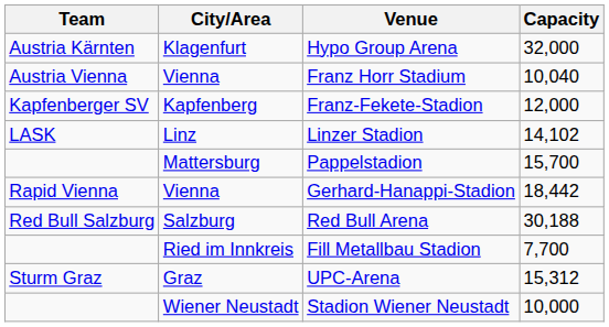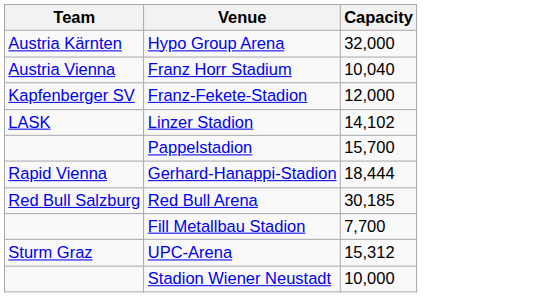- column: City/Area | Klagenfurt | Vienna | Kapfenberg | Linz | Mattersburg | Vienna | Salzburg | Ried im Innkreis | Graz | Wiener Neustadt
Gerhard-Hanappi-Stadion | Capacity: 18,442 -> 18,444
Red Bull Arena | Capacity: 30,188 -> 30,185
